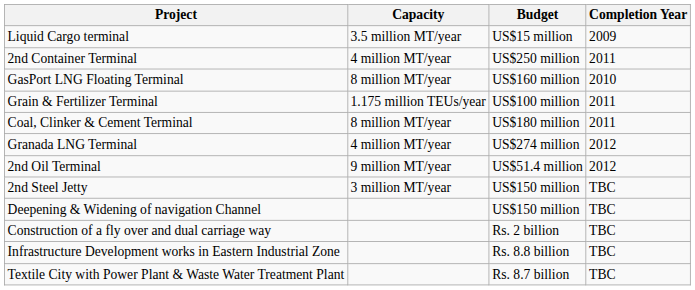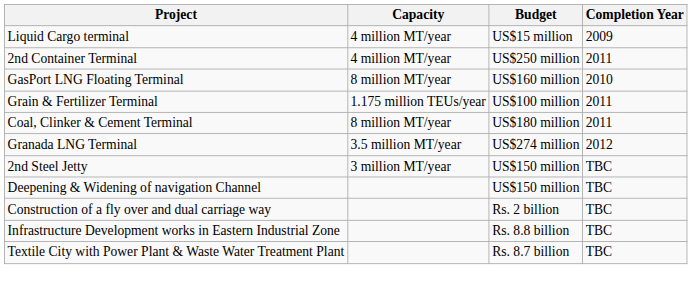Liquid Cargo terminal | Capacity: 3.5 million MT/year -> 4 million MT/year
Granada LNG Terminal | Capacity: 4 million MT/year -> 3.5 million MT/year
- row: 2nd Oil Terminal | 9 million MT/year | US$51.4 million | 2012
